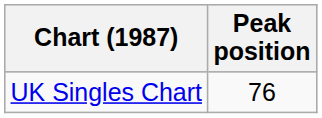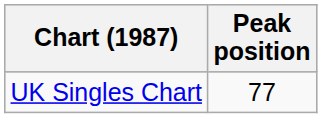UK Singles Chart | Peak position: 76 -> 77
